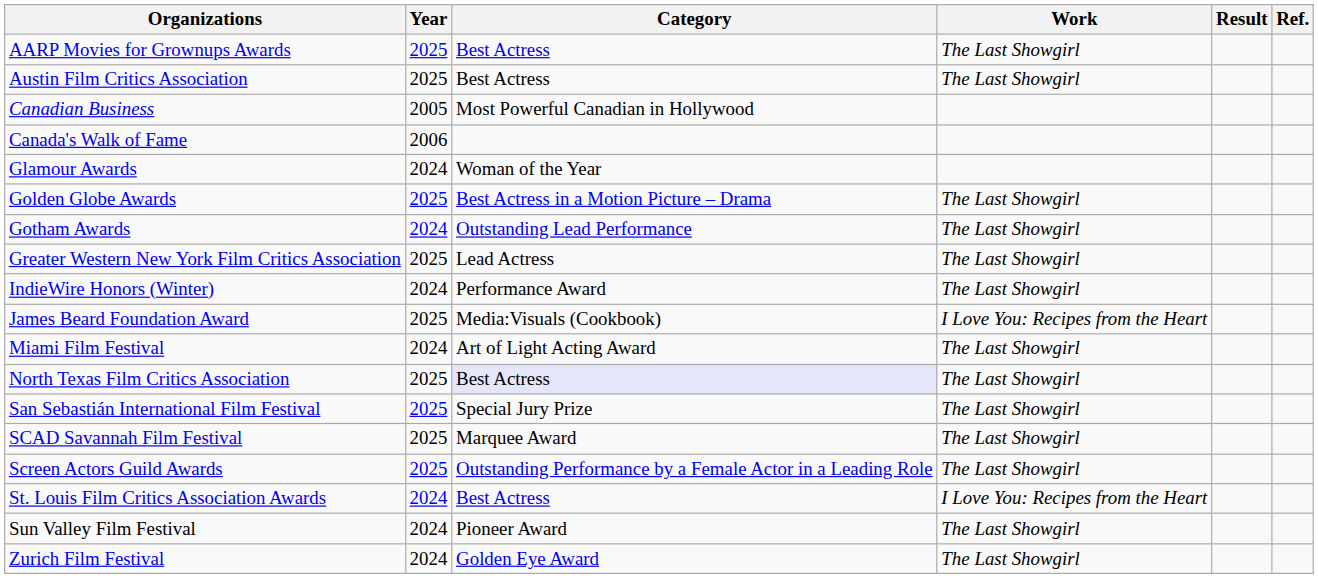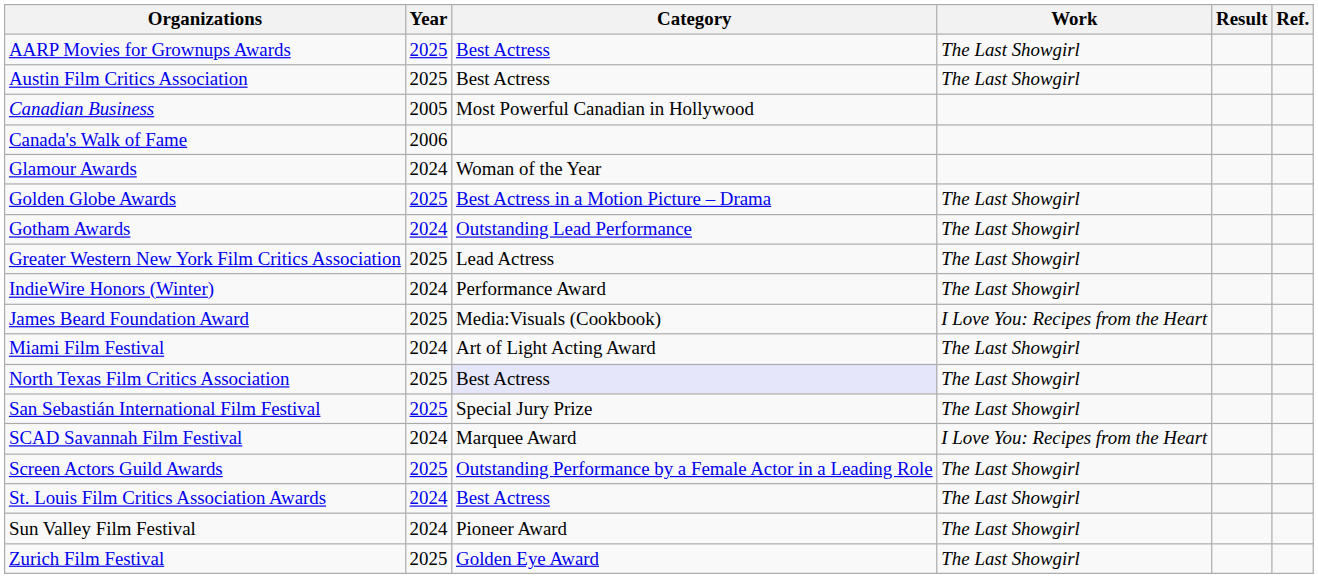SCAD Savannah Film Festival | Year: 2025 -> 2024
SCAD Savannah Film Festival | Work: The Last Showgirl -> I Love You: Recipes from the Heart
St. Louis Film Critics Association Awards | Work: I Love You: Recipes from the Heart -> The Last Showgirl
Zurich Film Festival | Year: 2024 -> 2025
